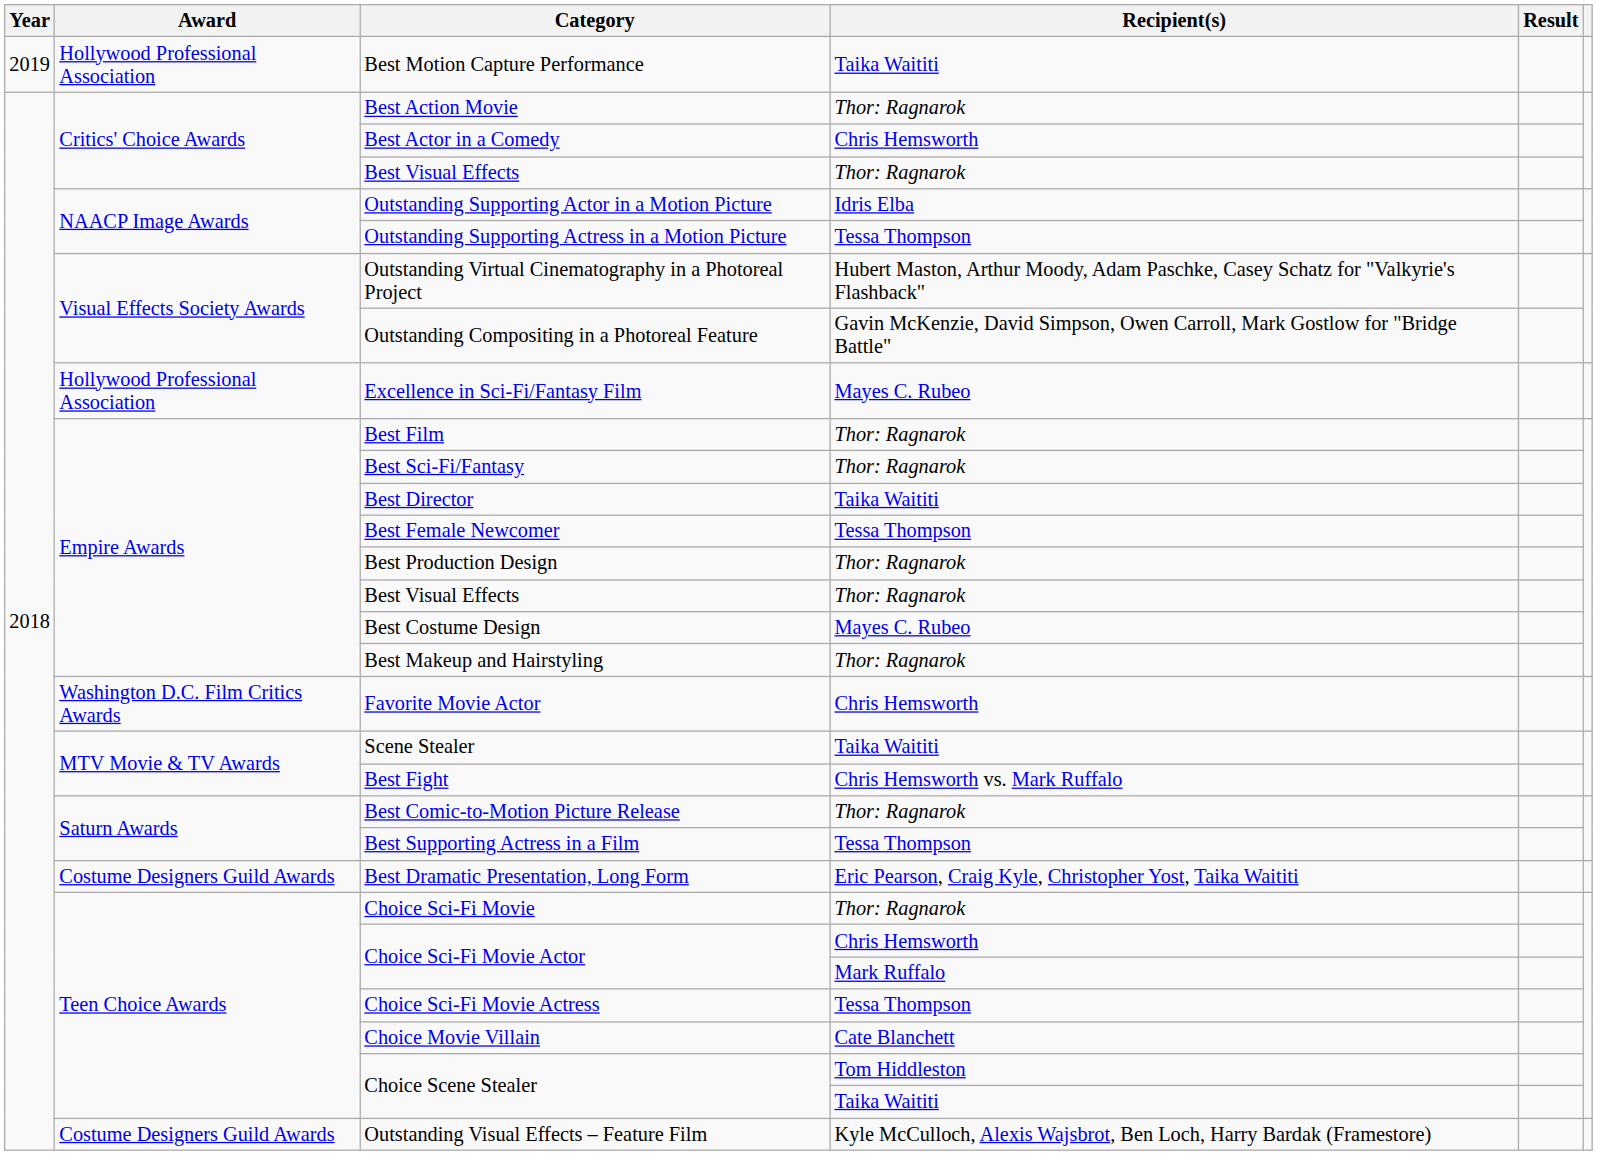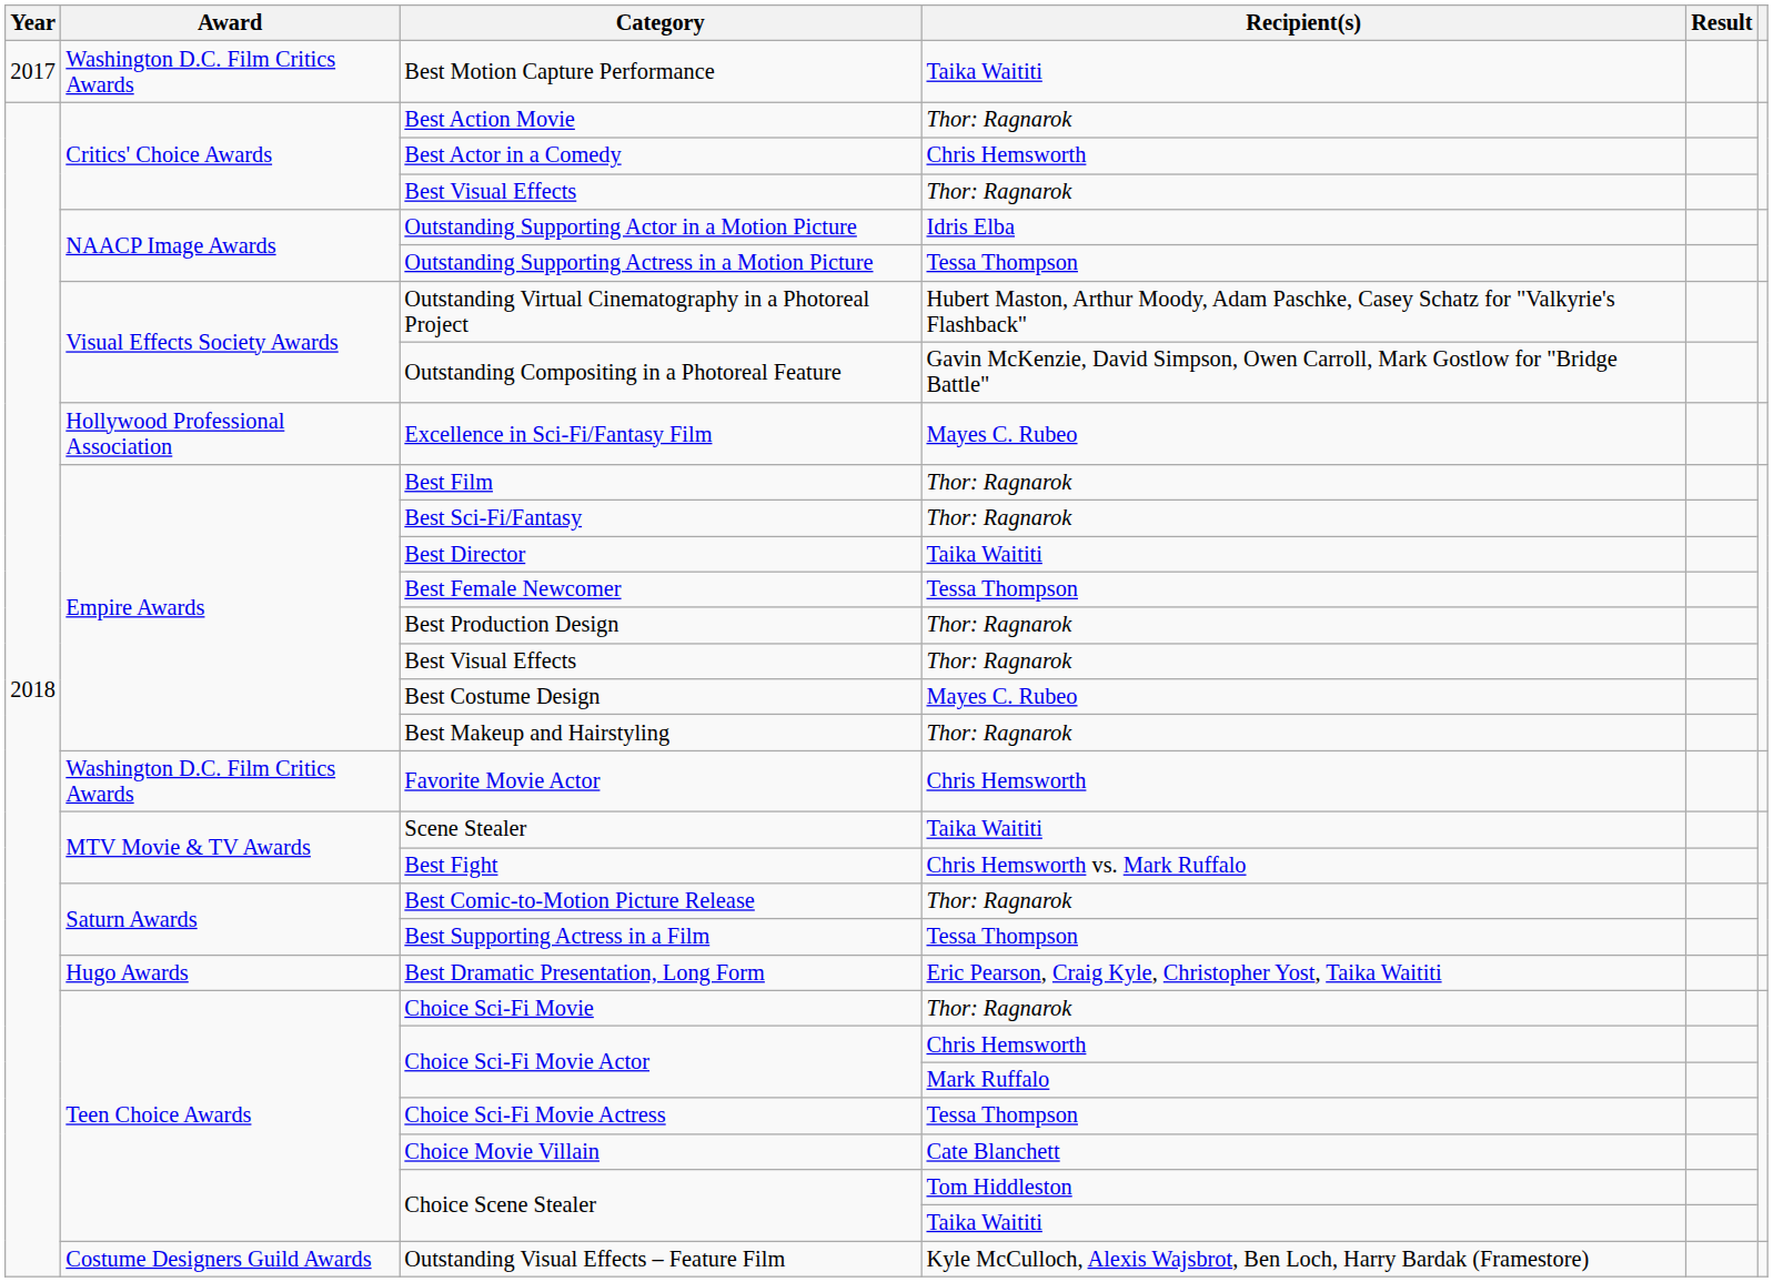Best Motion Capture Performance | Year: 2019 -> 2017
Best Motion Capture Performance | Award: Hollywood Professional Association -> Washington D.C. Film Critics Awards
Best Dramatic Presentation, Long Form | Award: Costume Designers Guild Awards -> Hugo Awards
